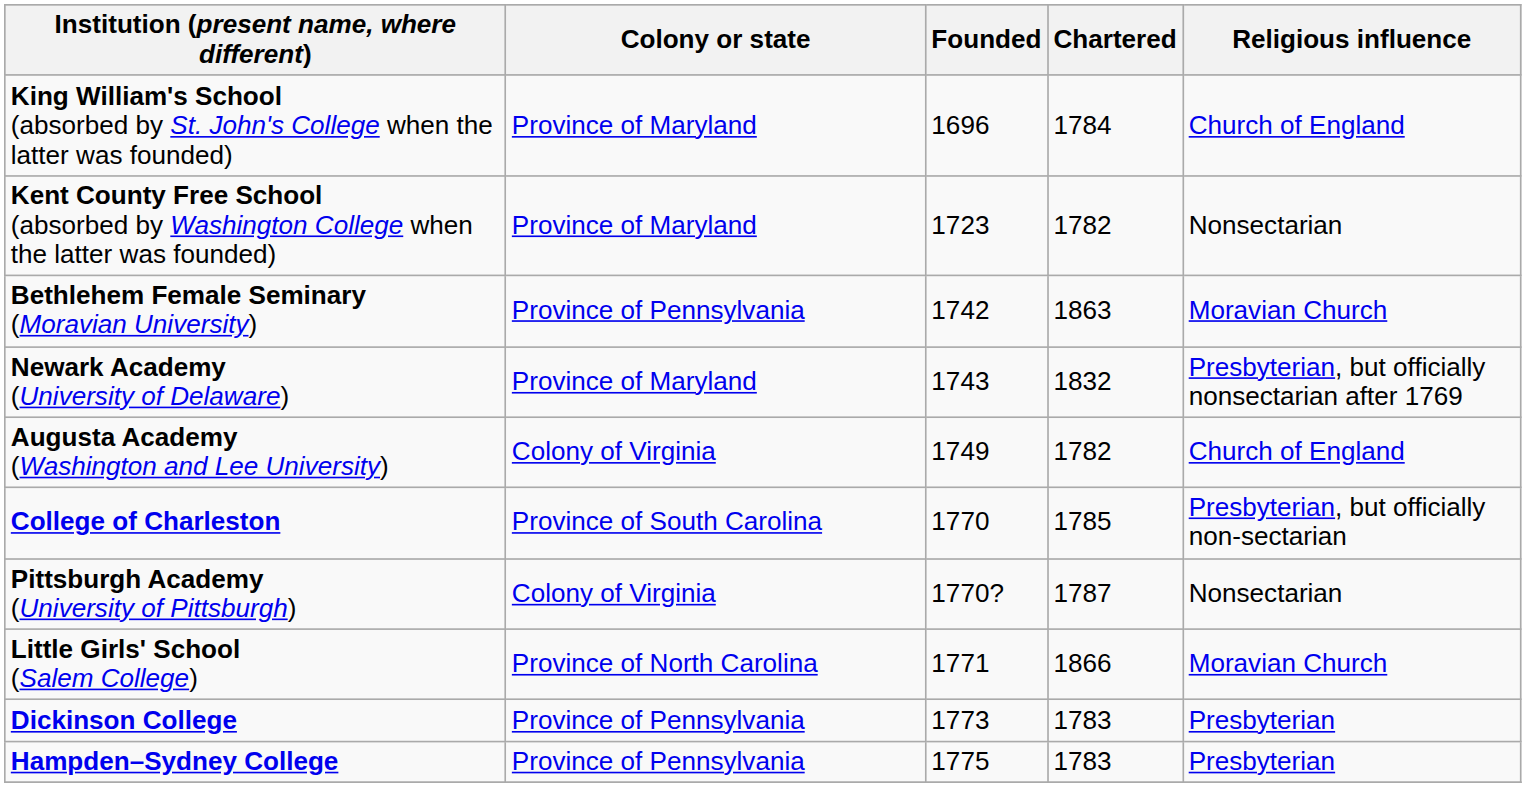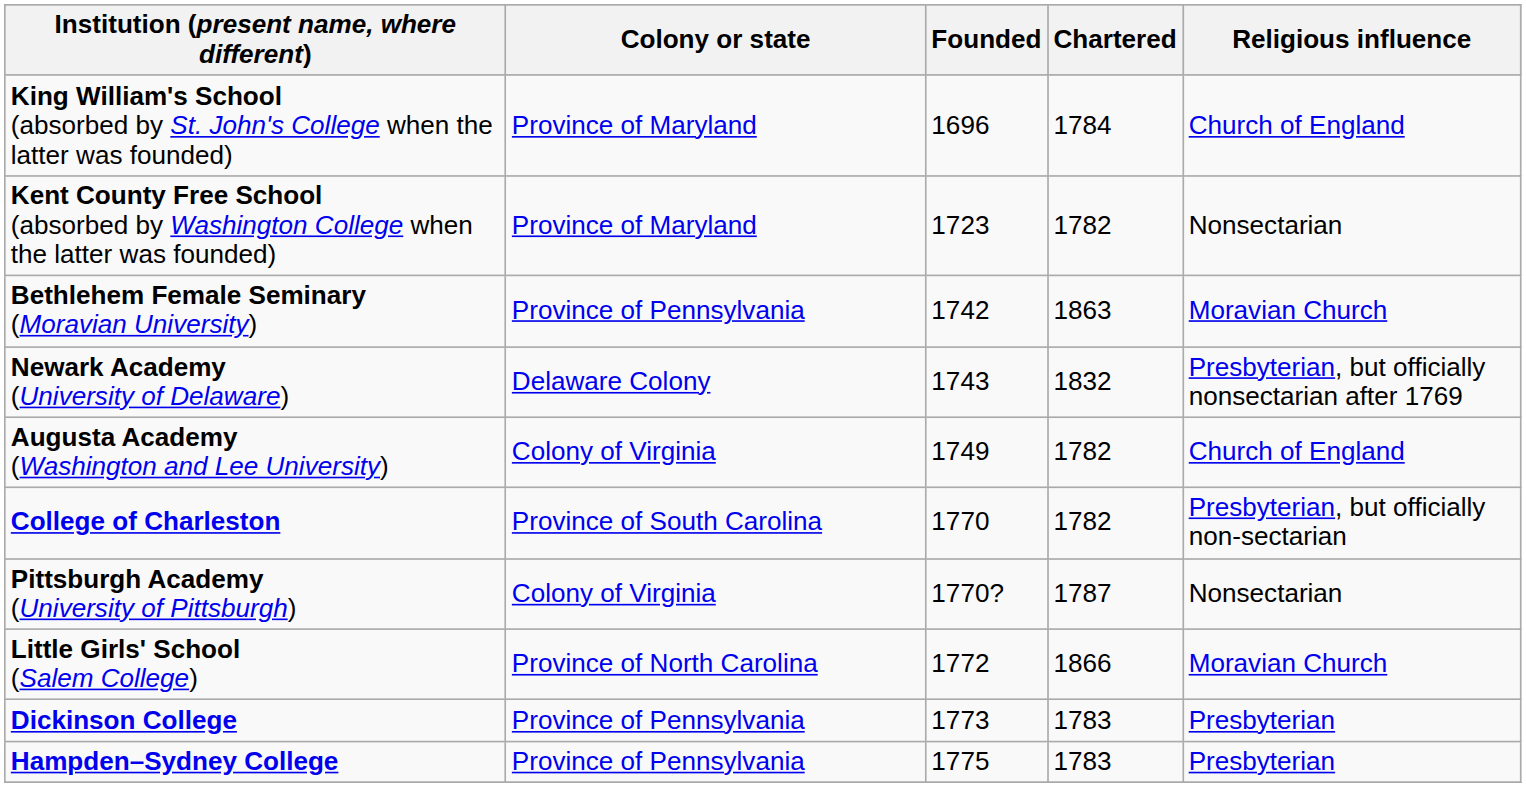Newark Academy (University of Delaware) | Colony or state: Province of Maryland -> Delaware Colony
College of Charleston | Chartered: 1785 -> 1782
Little Girls' School (Salem College) | Founded: 1771 -> 1772
